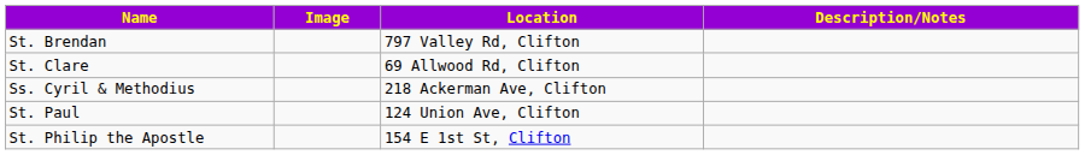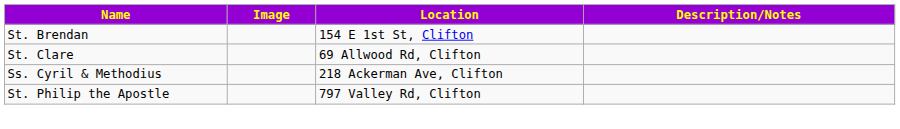St. Brendan | Location: 797 Valley Rd, Clifton -> 154 E 1st St, Clifton
- row: St. Paul | 124 Union Ave, Clifton
St. Philip the Apostle | Location: 154 E 1st St, Clifton -> 797 Valley Rd, Clifton
